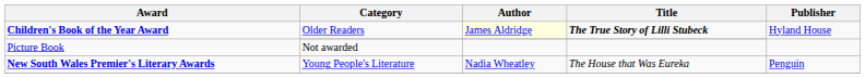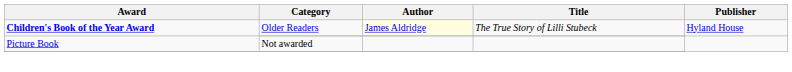Children's Book of the Year Award / Older Readers | Title: bold -> normal
- row: New South Wales Premier's Literary Awards | Young People's Literature | Nadia Wheatley | The House that Was Eureka | Penguin
